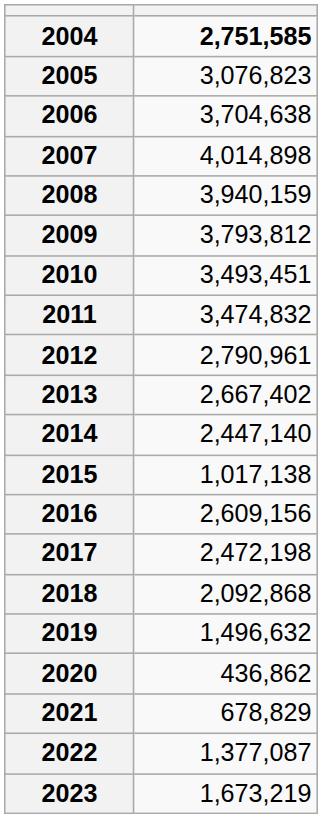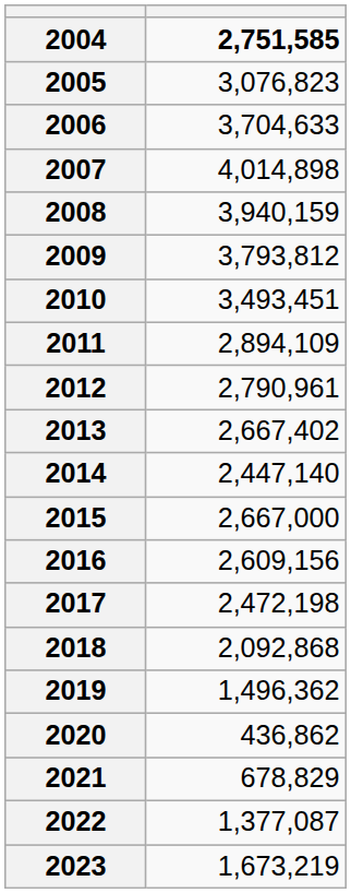2006 | column 2: 3,704,638 -> 3,704,633
2011 | column 2: 3,474,832 -> 2,894,109
2015 | column 2: 1,017,138 -> 2,667,000
2019 | column 2: 1,496,632 -> 1,496,362
